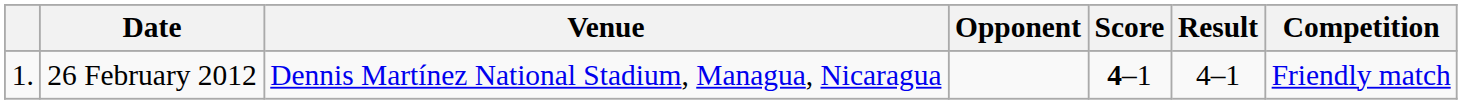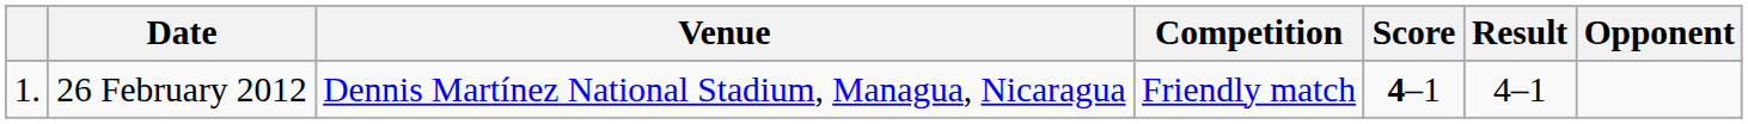columns swapped: Opponent <-> Competition
